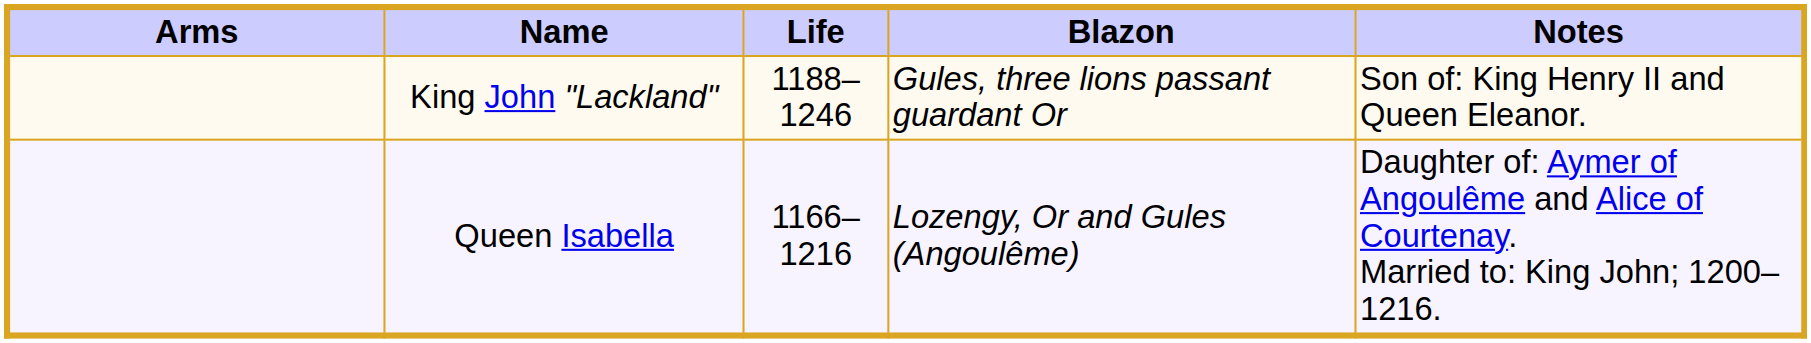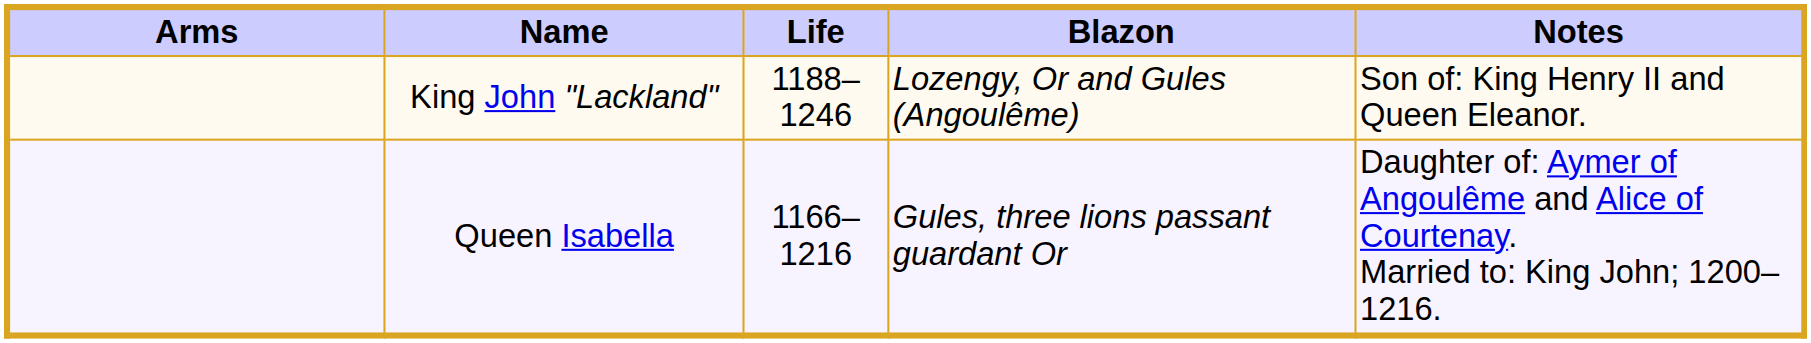King John "Lackland" | Blazon: Gules, three lions passant guardant Or -> Lozengy, Or and Gules (Angoulême)
Queen Isabella | Blazon: Lozengy, Or and Gules (Angoulême) -> Gules, three lions passant guardant Or
